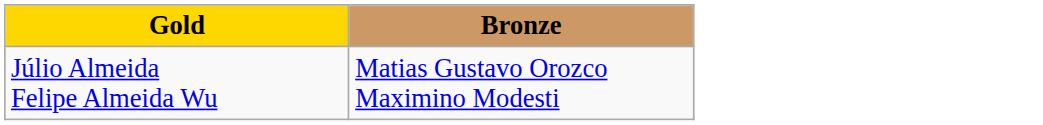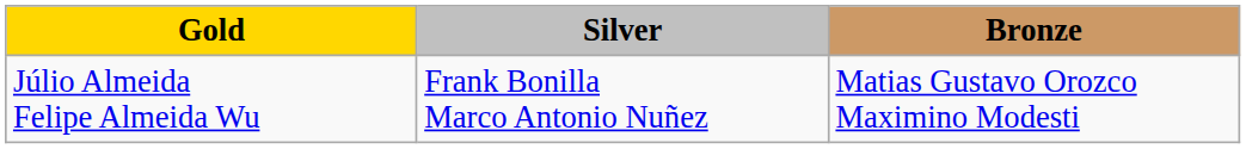+ column: Silver | Frank Bonilla Marco Antonio Nuñez
